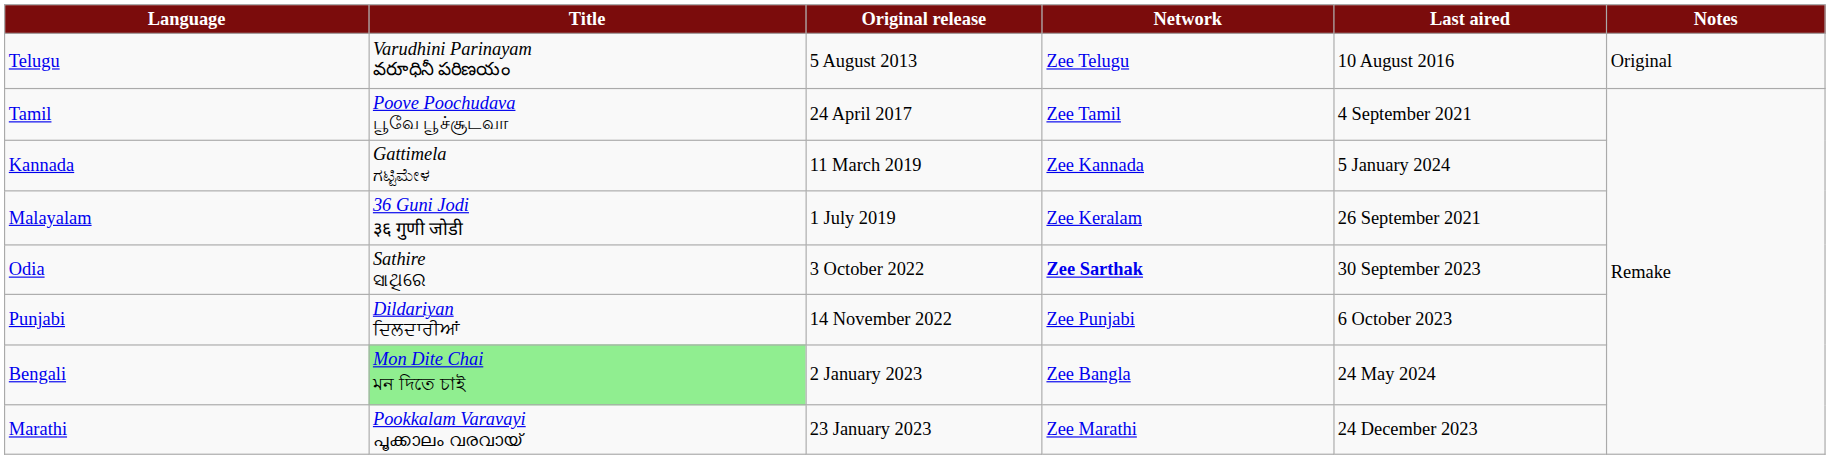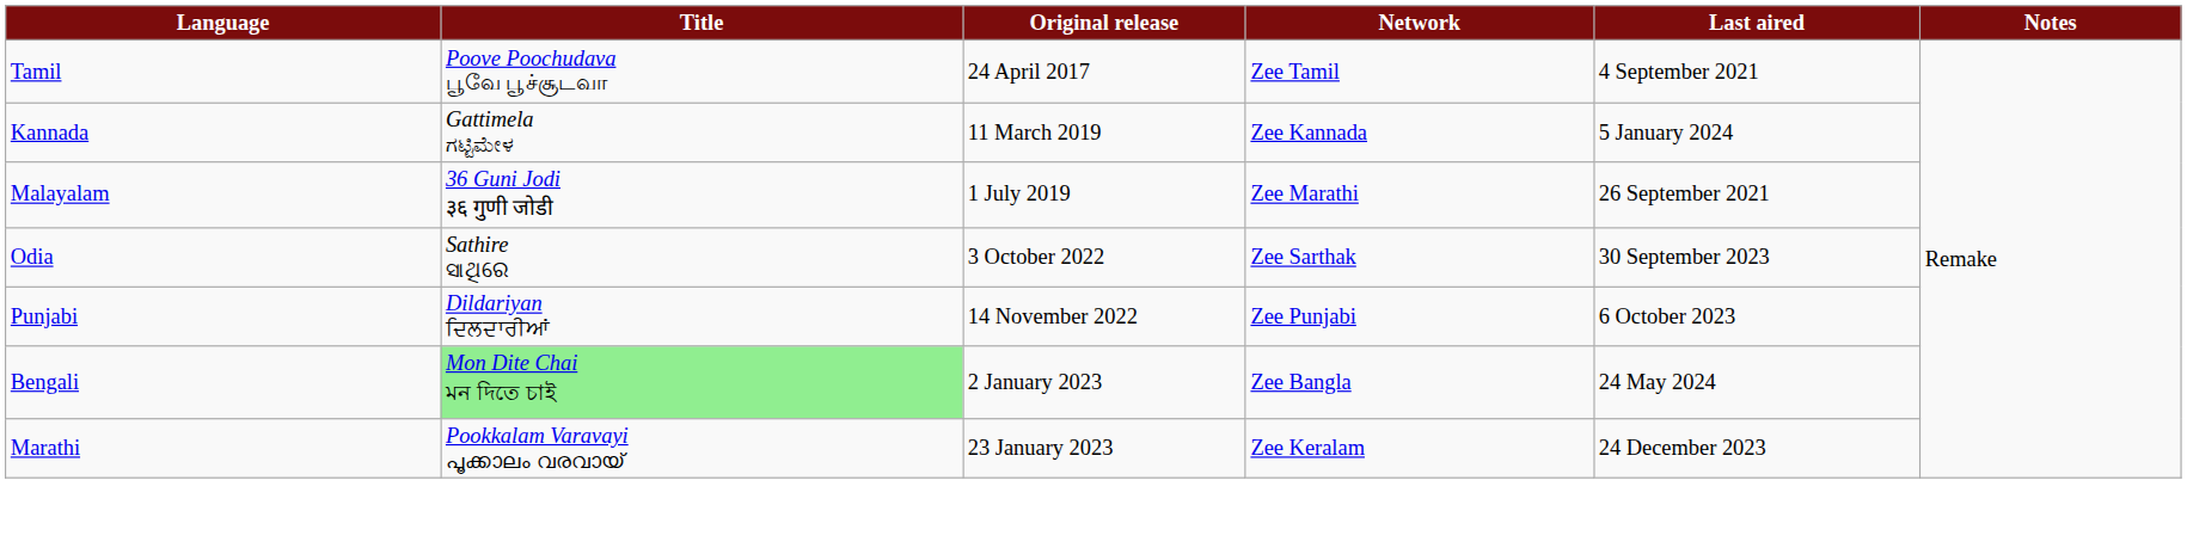- row: Telugu | Varudhini Parinayam వరూధినీ పరిణయం | 5 August 2013 | Zee Telugu | 10 August 2016 | Original
Malayalam | Network: Zee Keralam -> Zee Marathi
Odia | Network: bold -> normal
Marathi | Network: Zee Marathi -> Zee Keralam
